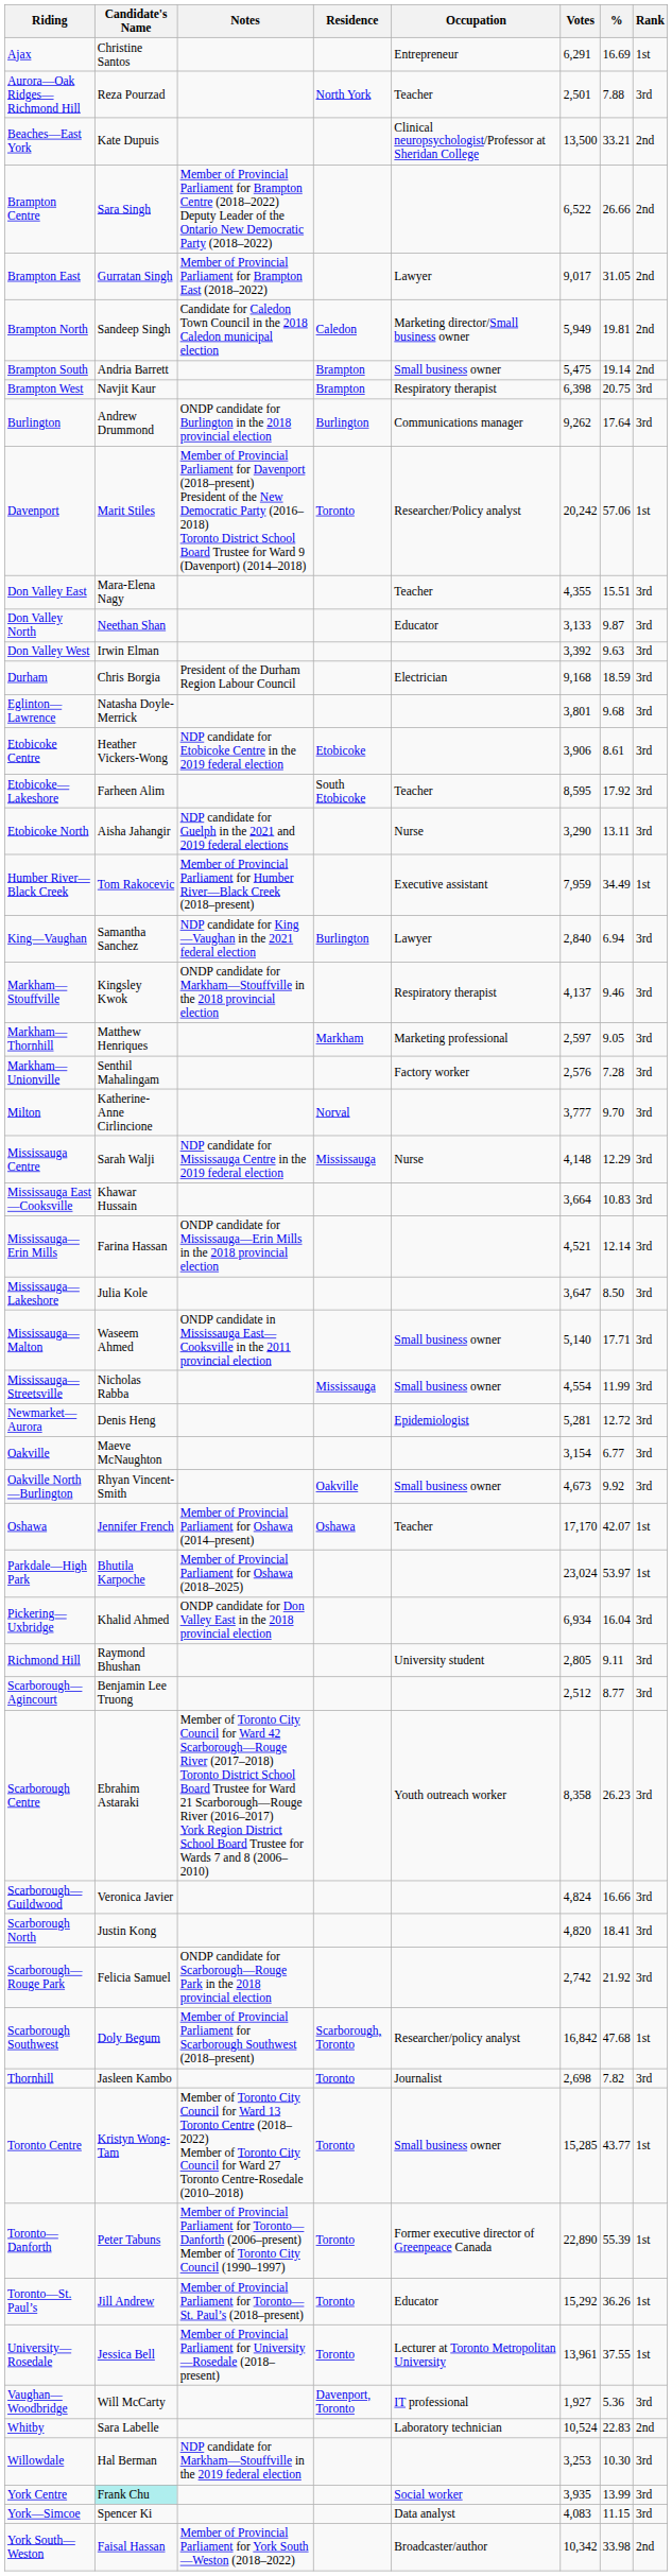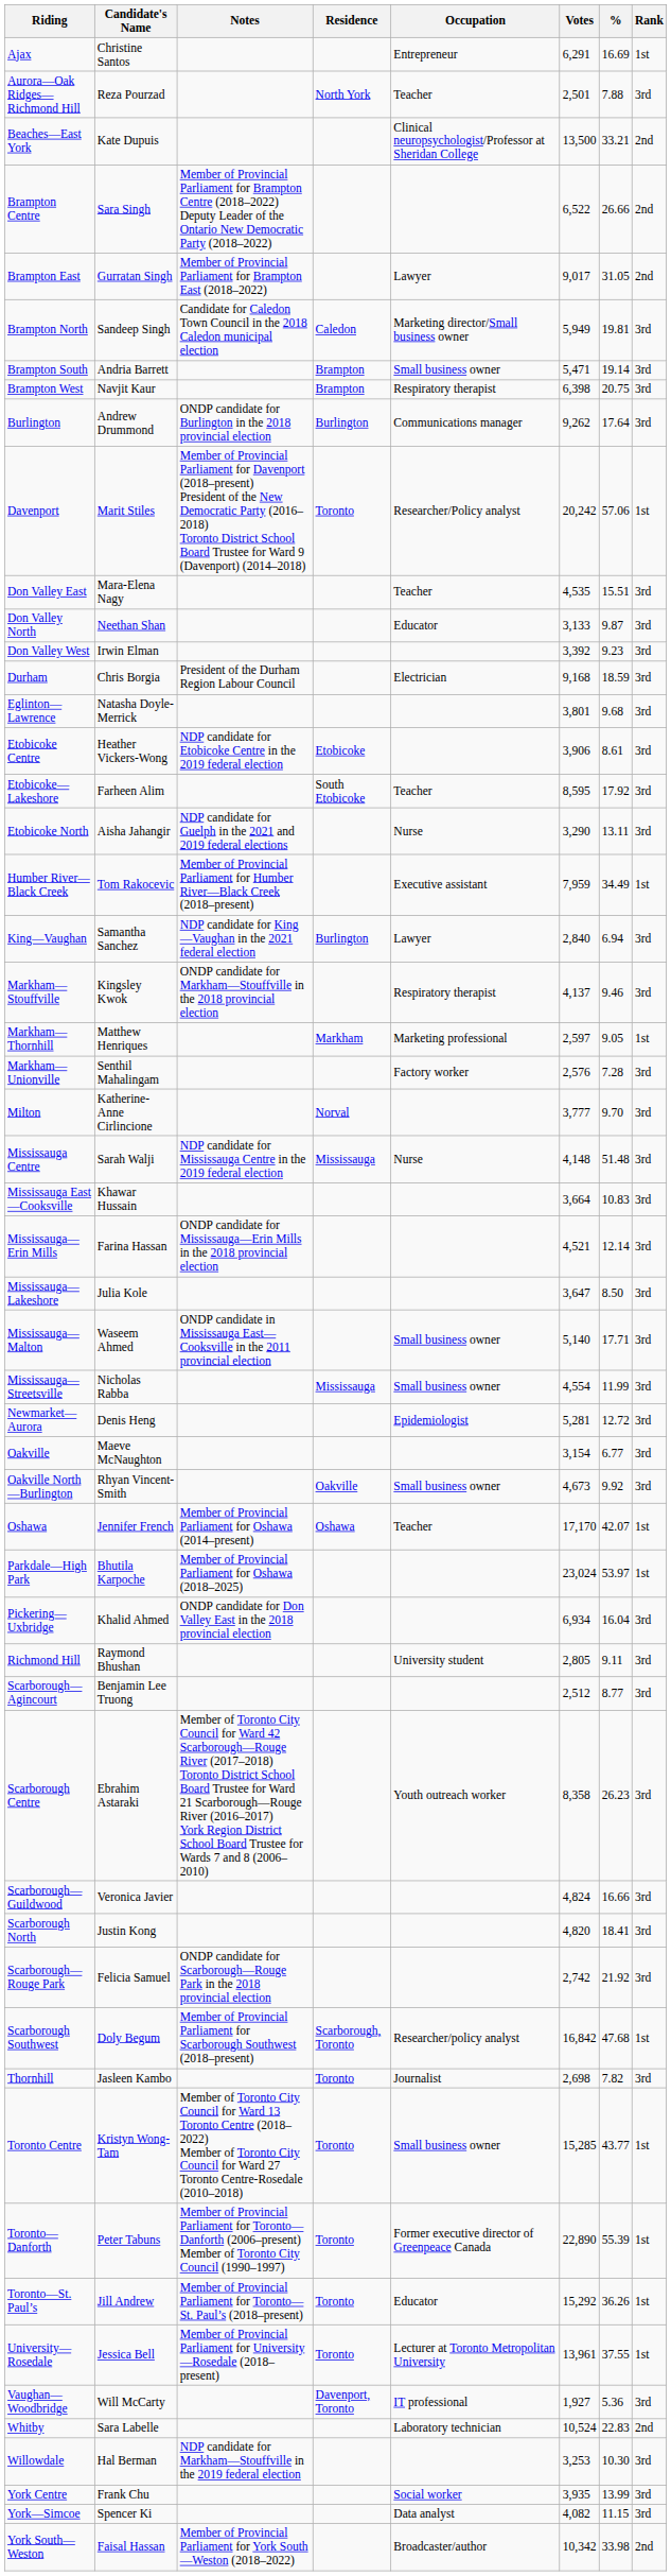Brampton North | Rank: 2nd -> 3rd
Brampton South | Votes: 5,475 -> 5,471
Brampton South | Rank: 2nd -> 3rd
Don Valley East | Votes: 4,355 -> 4,535
Don Valley West | %: 9.63 -> 9.23
Markham—Thornhill | Rank: 3rd -> 1st
Mississauga Centre | %: 12.29 -> 51.48
York Centre | Candidate's Name: paleturquoise background -> no background
York—Simcoe | Votes: 4,083 -> 4,082
